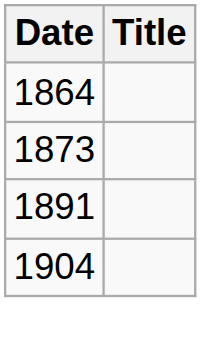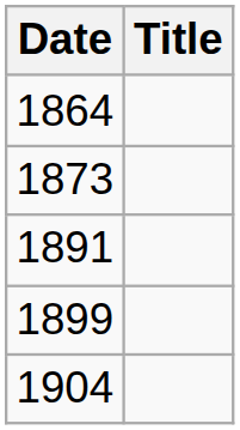+ row: 1899
